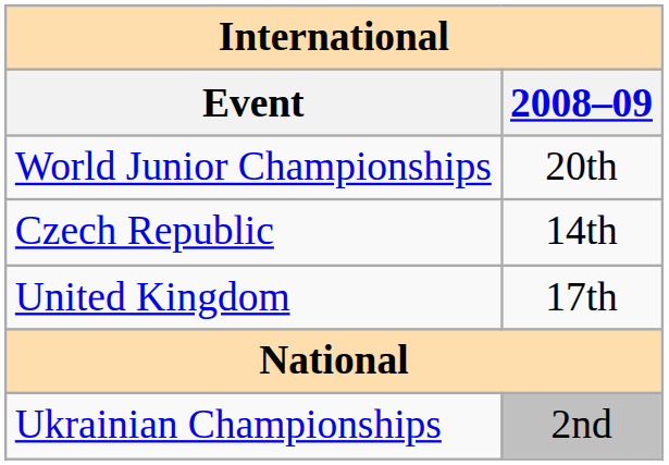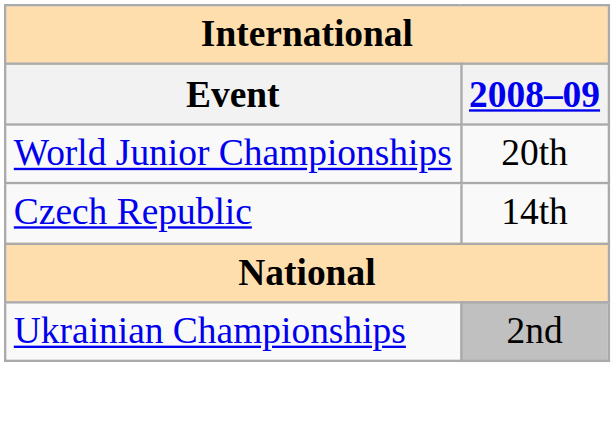- row: United Kingdom | 17th
